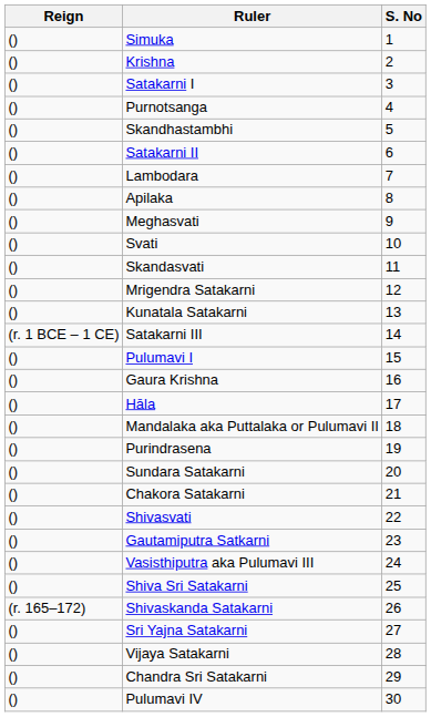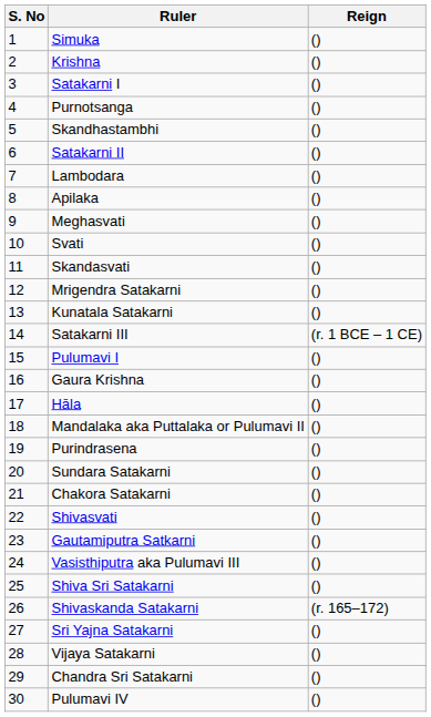columns swapped: S. No <-> Reign
